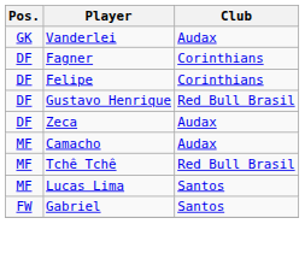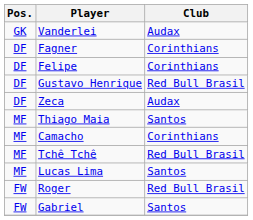+ row: MF | Thiago Maia | Santos
Camacho | Club: Audax -> Corinthians
+ row: FW | Roger | Red Bull Brasil
